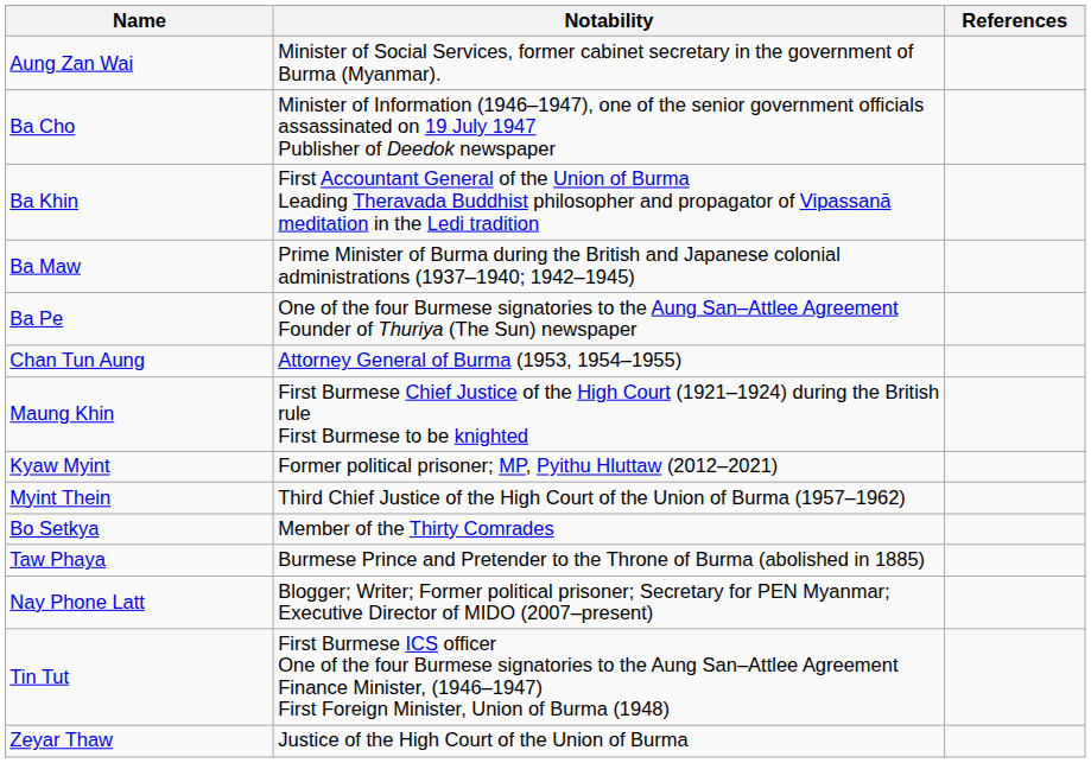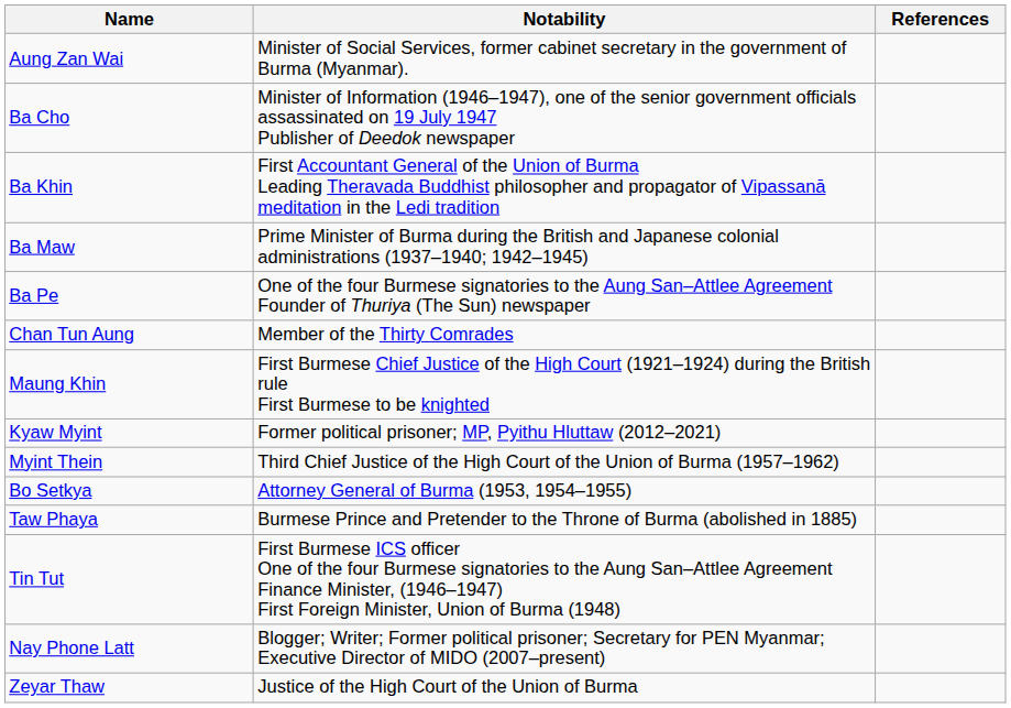Chan Tun Aung | Notability: Attorney General of Burma (1953, 1954–1955) -> Member of the Thirty Comrades
Bo Setkya | Notability: Member of the Thirty Comrades -> Attorney General of Burma (1953, 1954–1955)
rows swapped: Tin Tut <-> Nay Phone Latt
